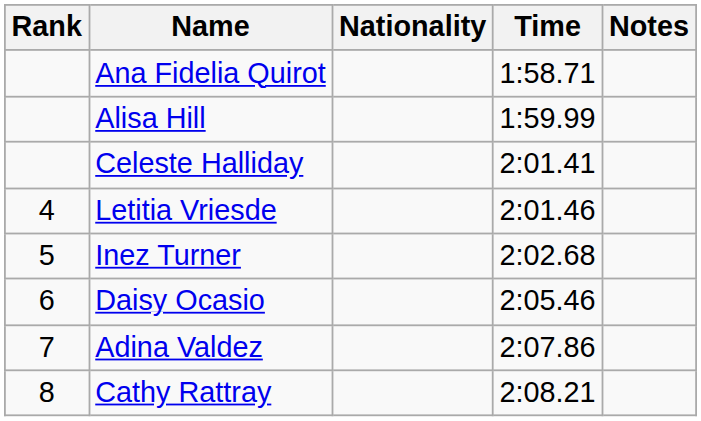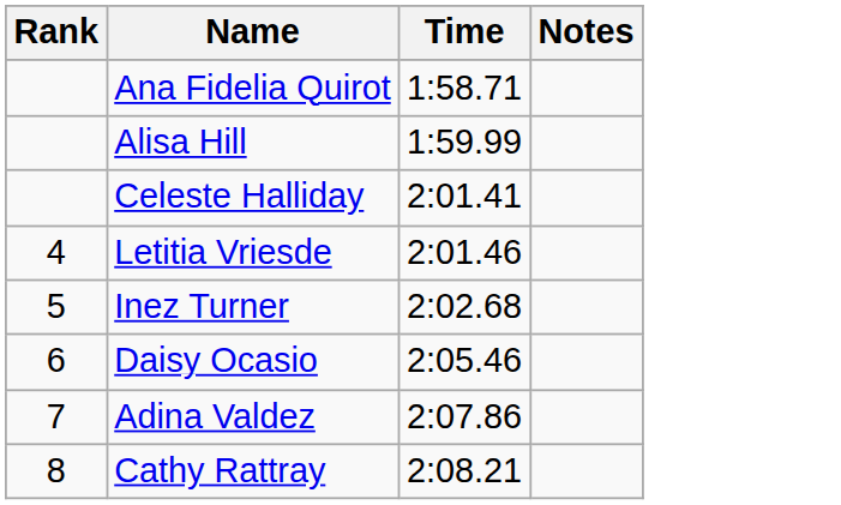- column: Nationality
